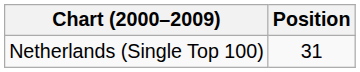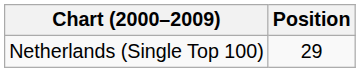Netherlands (Single Top 100) | Position: 31 -> 29
